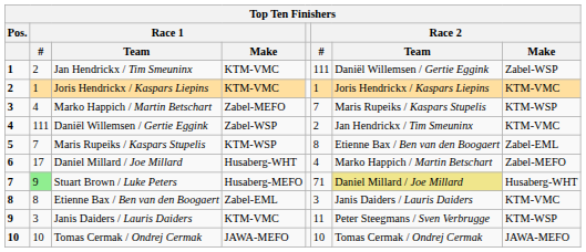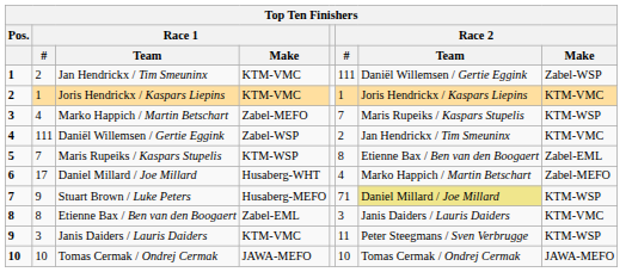Stuart Brown / Luke Peters | Race 1 / #: lightgreen background -> no background
Stuart Brown / Luke Peters | Race 2 / Make: Husaberg-WHT -> KTM-WSP
